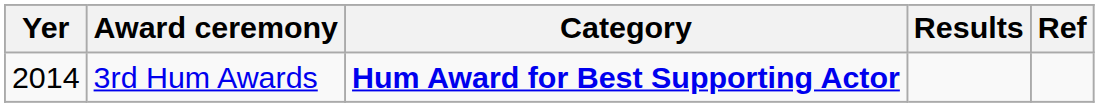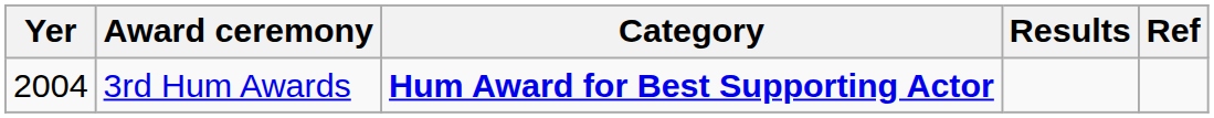3rd Hum Awards | Yer: 2014 -> 2004
